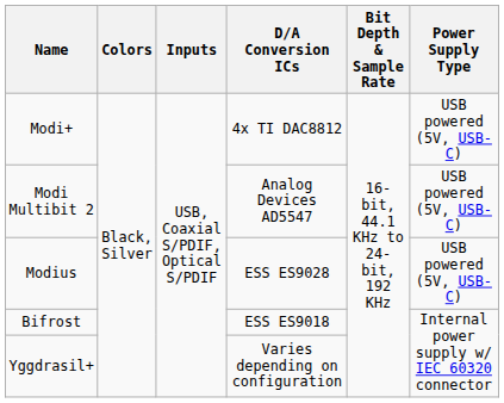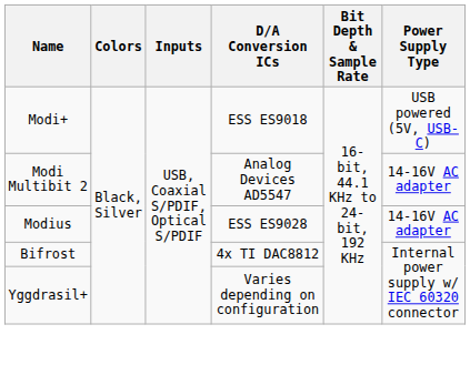Modi+ | D/A Conversion ICs: 4x TI DAC8812 -> ESS ES9018
Modi Multibit 2 | Power Supply Type: USB powered (5V, USB-C) -> 14-16V AC adapter
Modius | Power Supply Type: USB powered (5V, USB-C) -> 14-16V AC adapter
Bifrost | D/A Conversion ICs: ESS ES9018 -> 4x TI DAC8812
